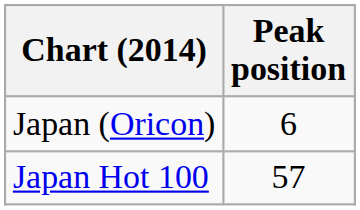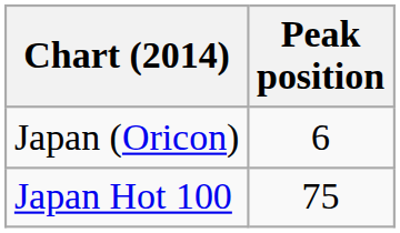Japan Hot 100 | Peak position: 57 -> 75
